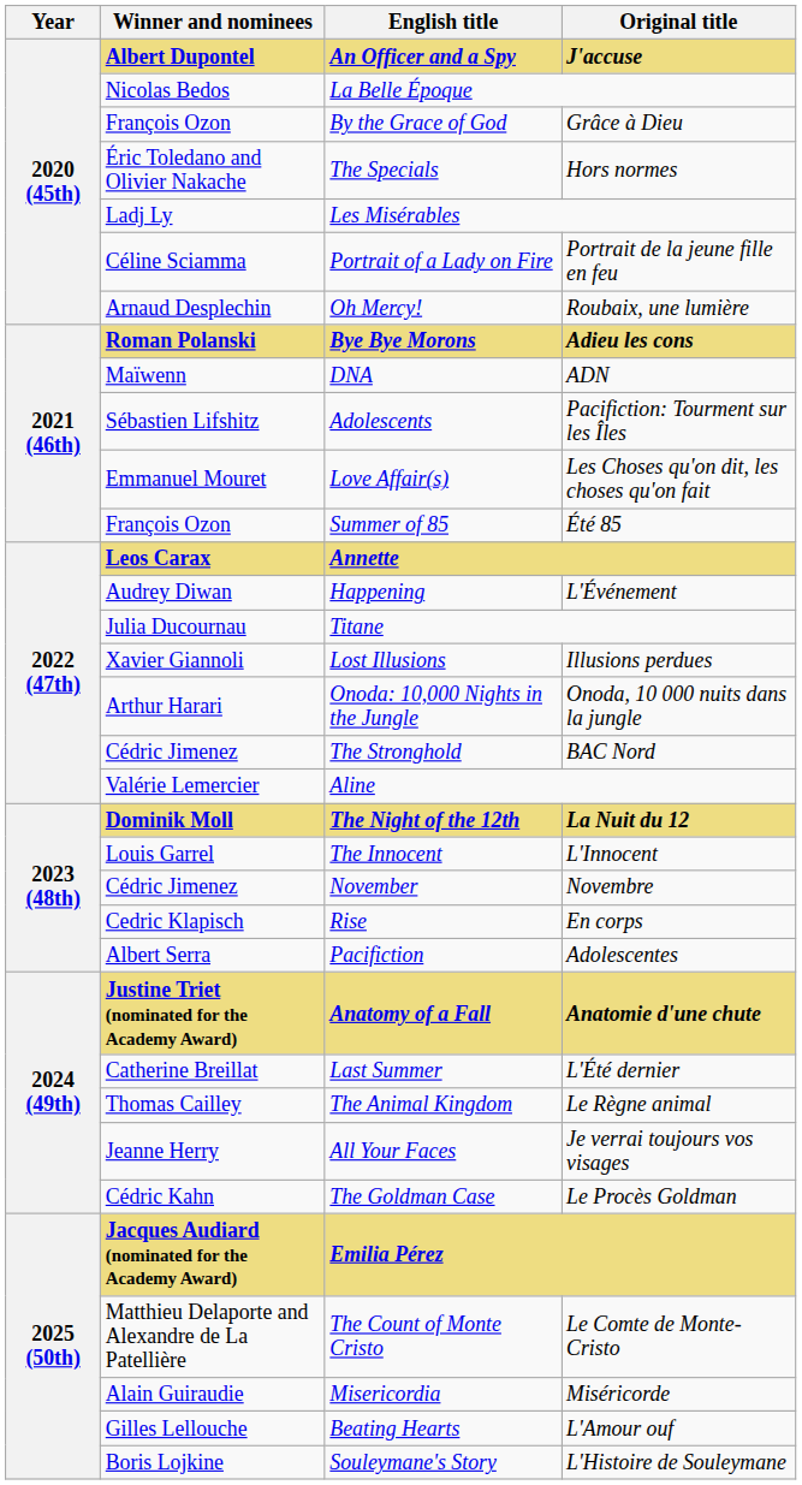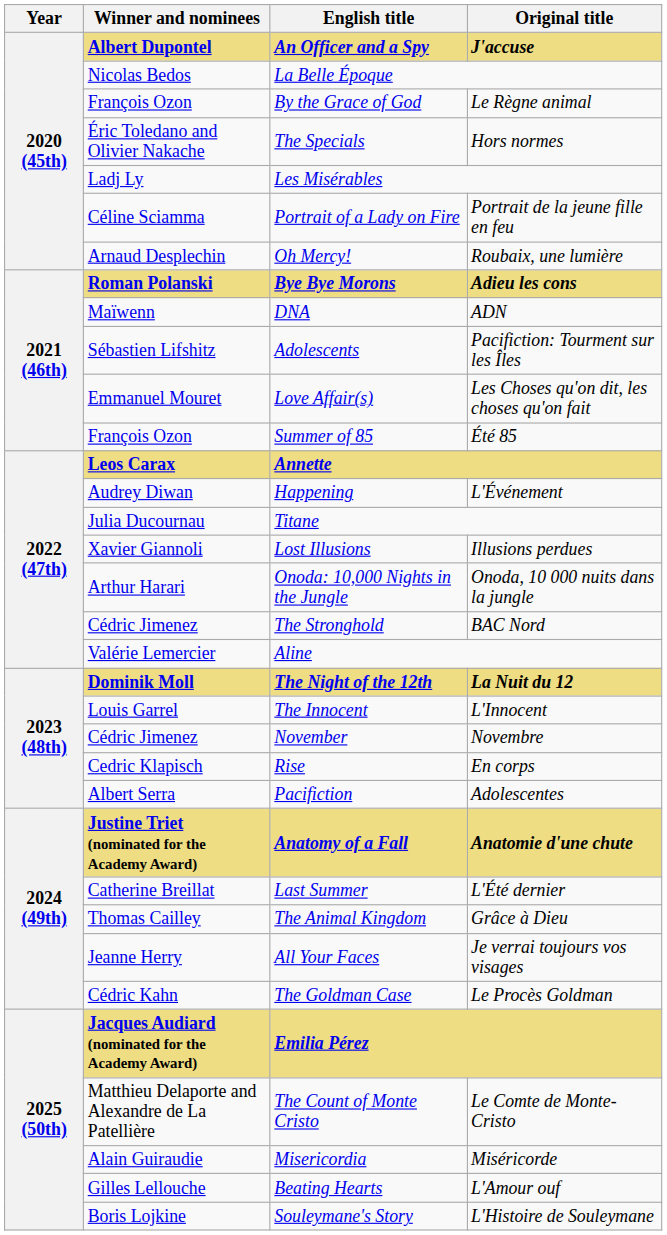By the Grace of God | Original title: Grâce à Dieu -> Le Règne animal
The Animal Kingdom | Original title: Le Règne animal -> Grâce à Dieu
